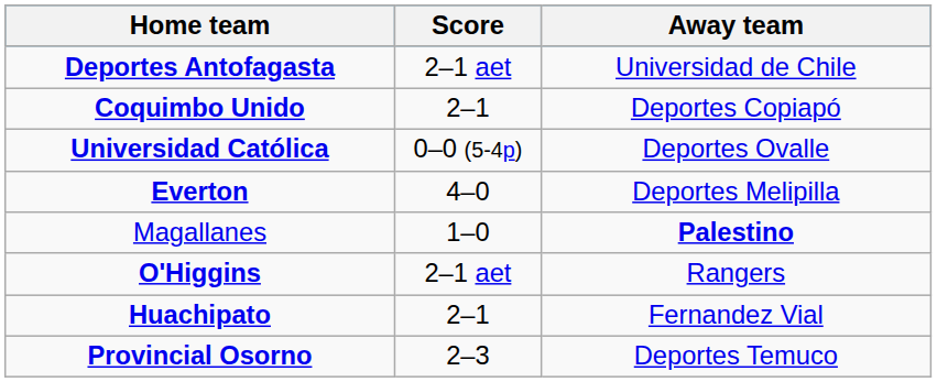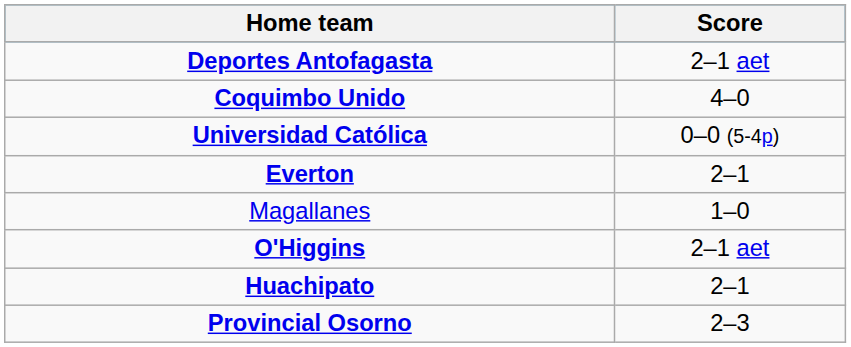- column: Away team | Universidad de Chile | Deportes Copiapó | Deportes Ovalle | Deportes Melipilla | Palestino | Rangers | Fernandez Vial | Deportes Temuco
Coquimbo Unido | Score: 2–1 -> 4–0
Everton | Score: 4–0 -> 2–1
